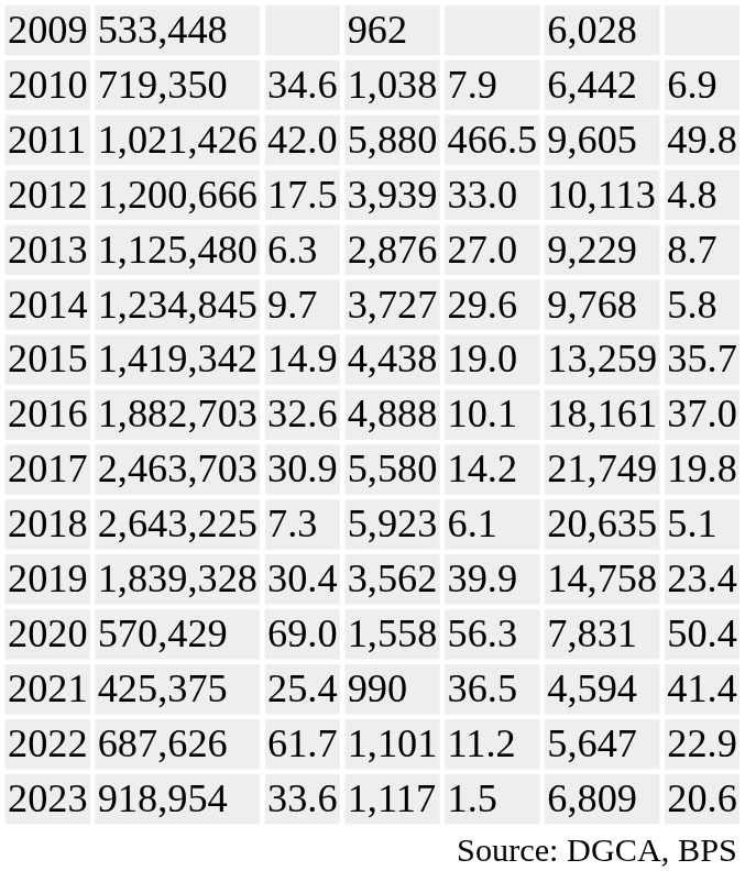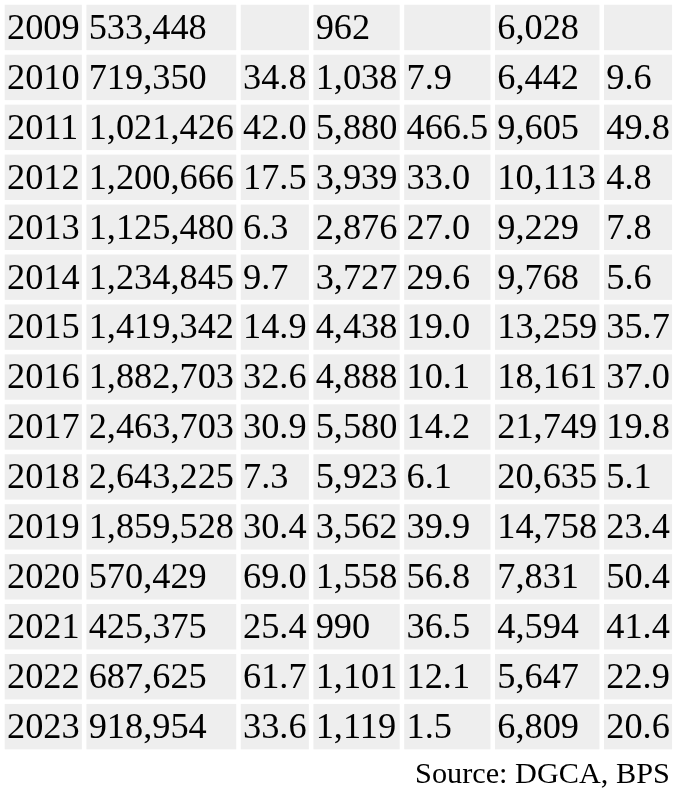2010 | column 3: 34.6 -> 34.8
2010 | column 7: 6.9 -> 9.6
2013 | column 7: 8.7 -> 7.8
2014 | column 7: 5.8 -> 5.6
2019 | column 2: 1,839,328 -> 1,859,528
2020 | column 5: 56.3 -> 56.8
2022 | column 2: 687,626 -> 687,625
2022 | column 5: 11.2 -> 12.1
2023 | column 4: 1,117 -> 1,119
